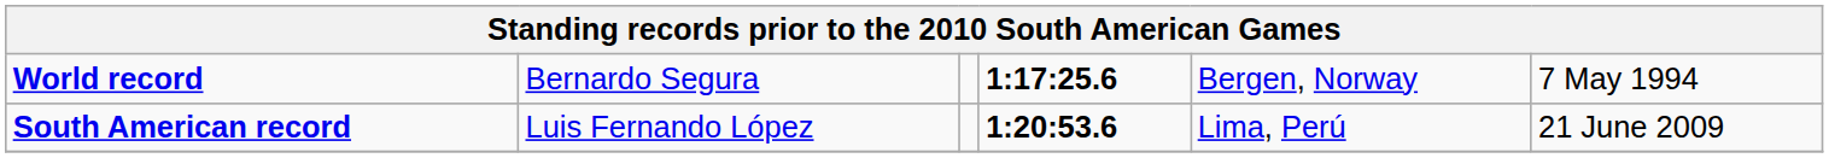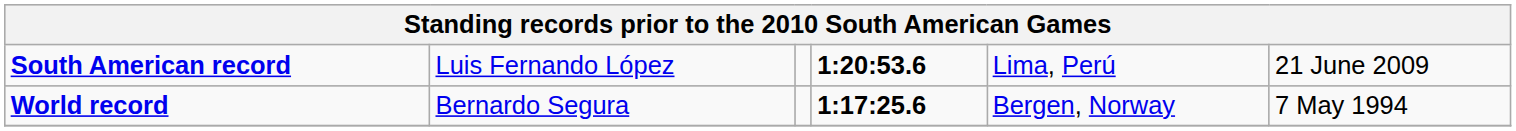rows swapped: World record <-> South American record
